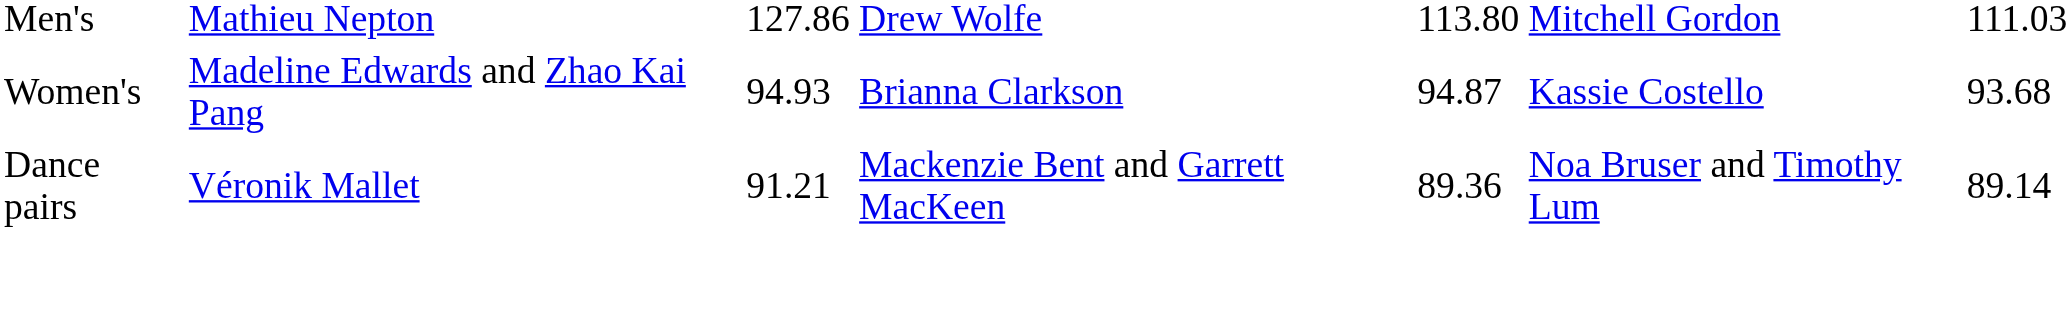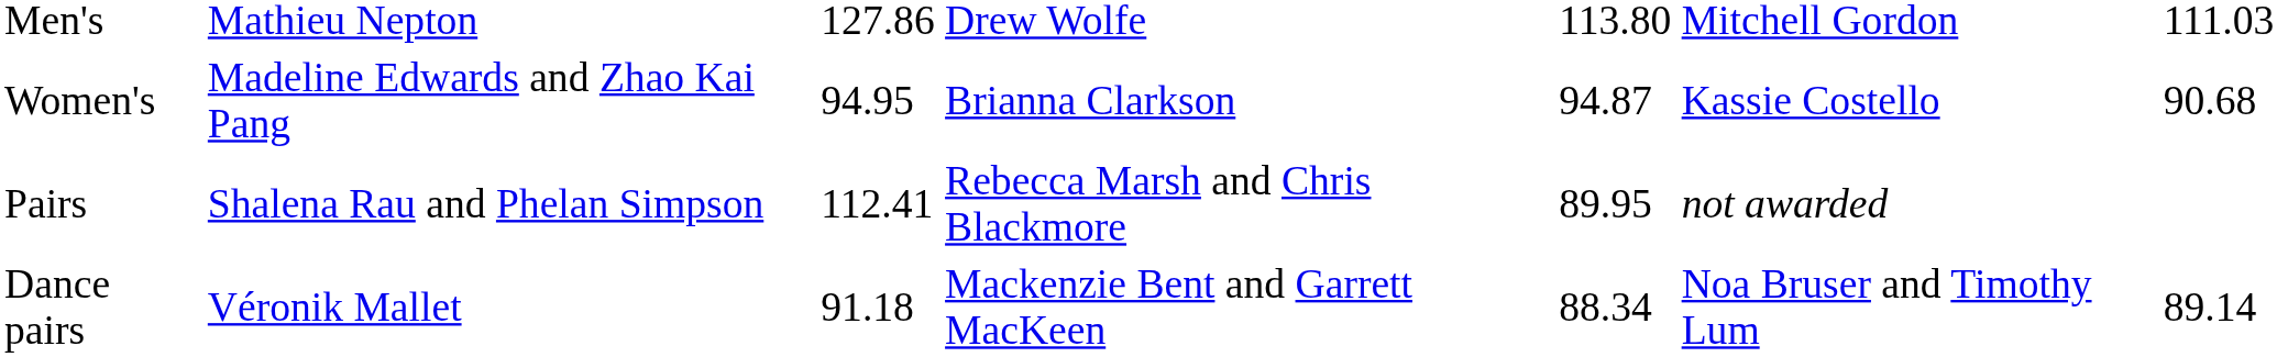Women's | column 3: 94.93 -> 94.95
Women's | column 7: 93.68 -> 90.68
+ row: Pairs | Shalena Rau and Phelan Simpson | 112.41 | Rebecca Marsh and Chris Blackmore | 89.95 | not awarded
Dance pairs | column 3: 91.21 -> 91.18
Dance pairs | column 5: 89.36 -> 88.34
